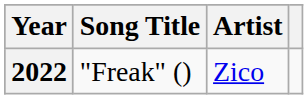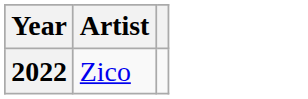- column: Song Title | "Freak" ()
